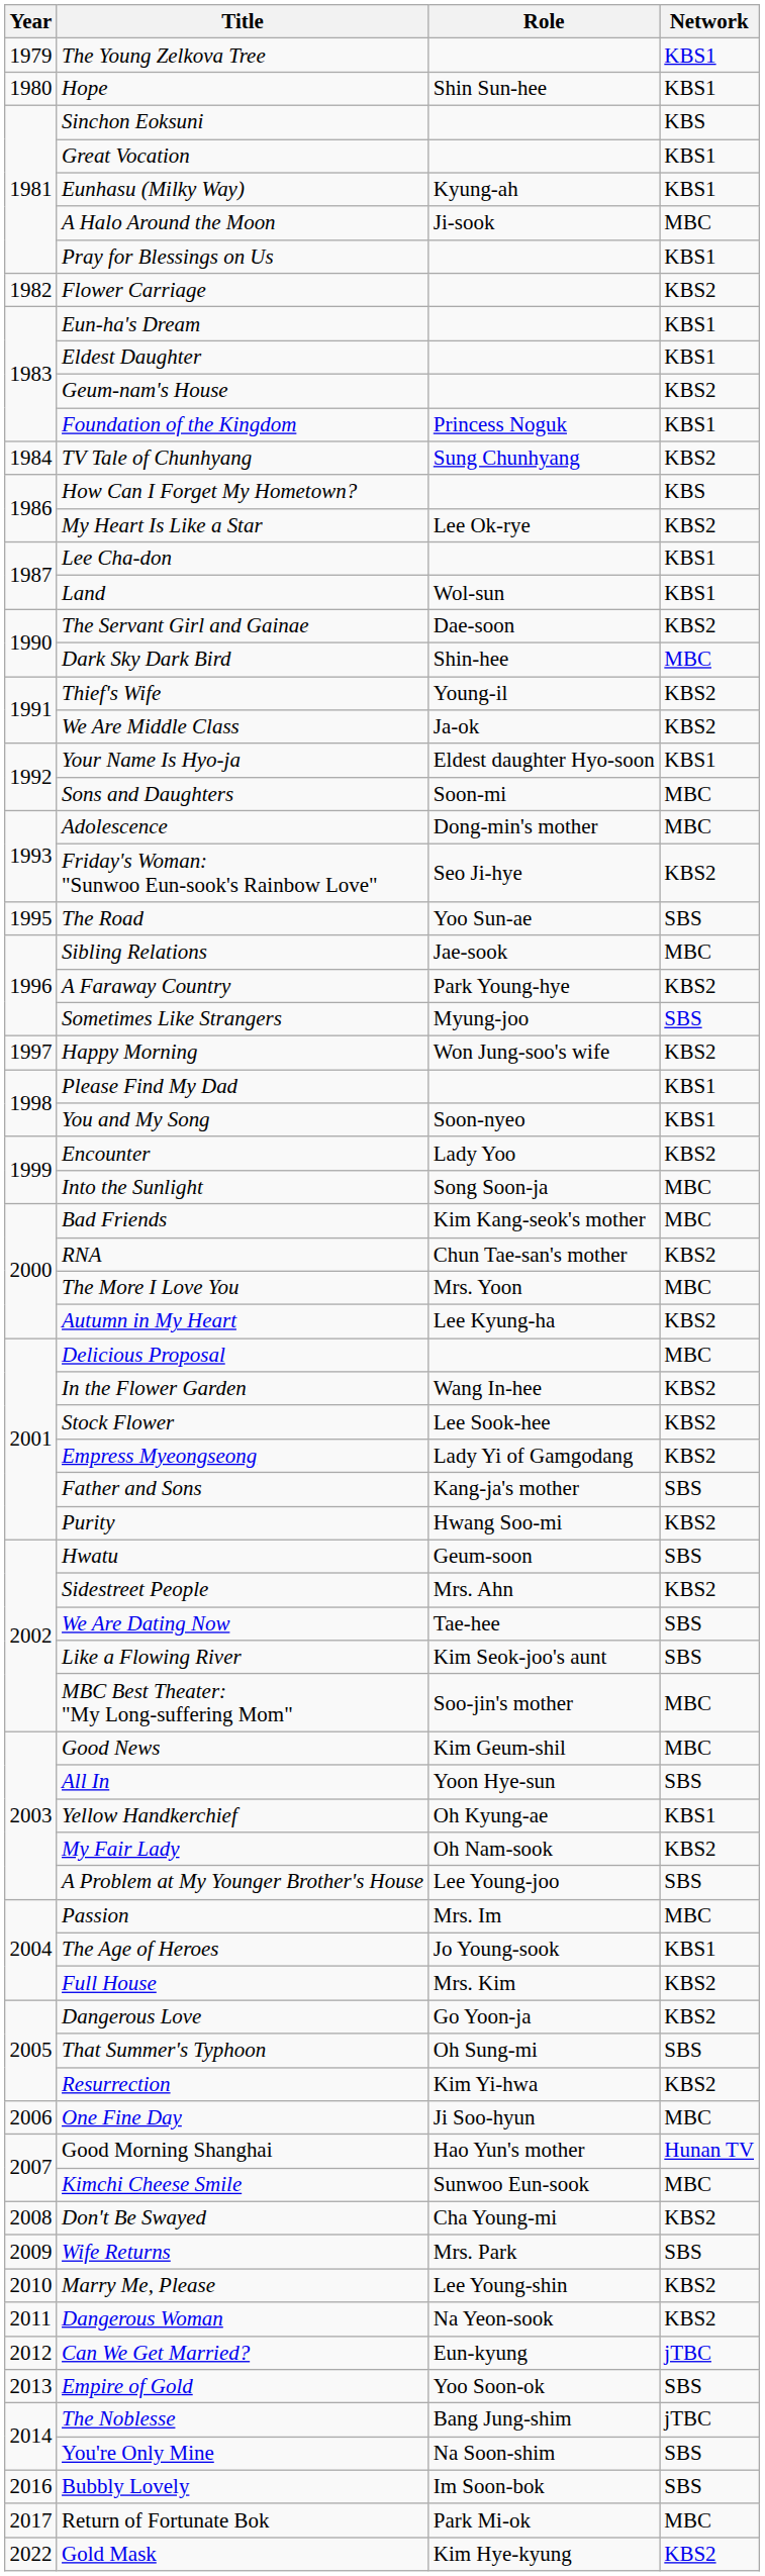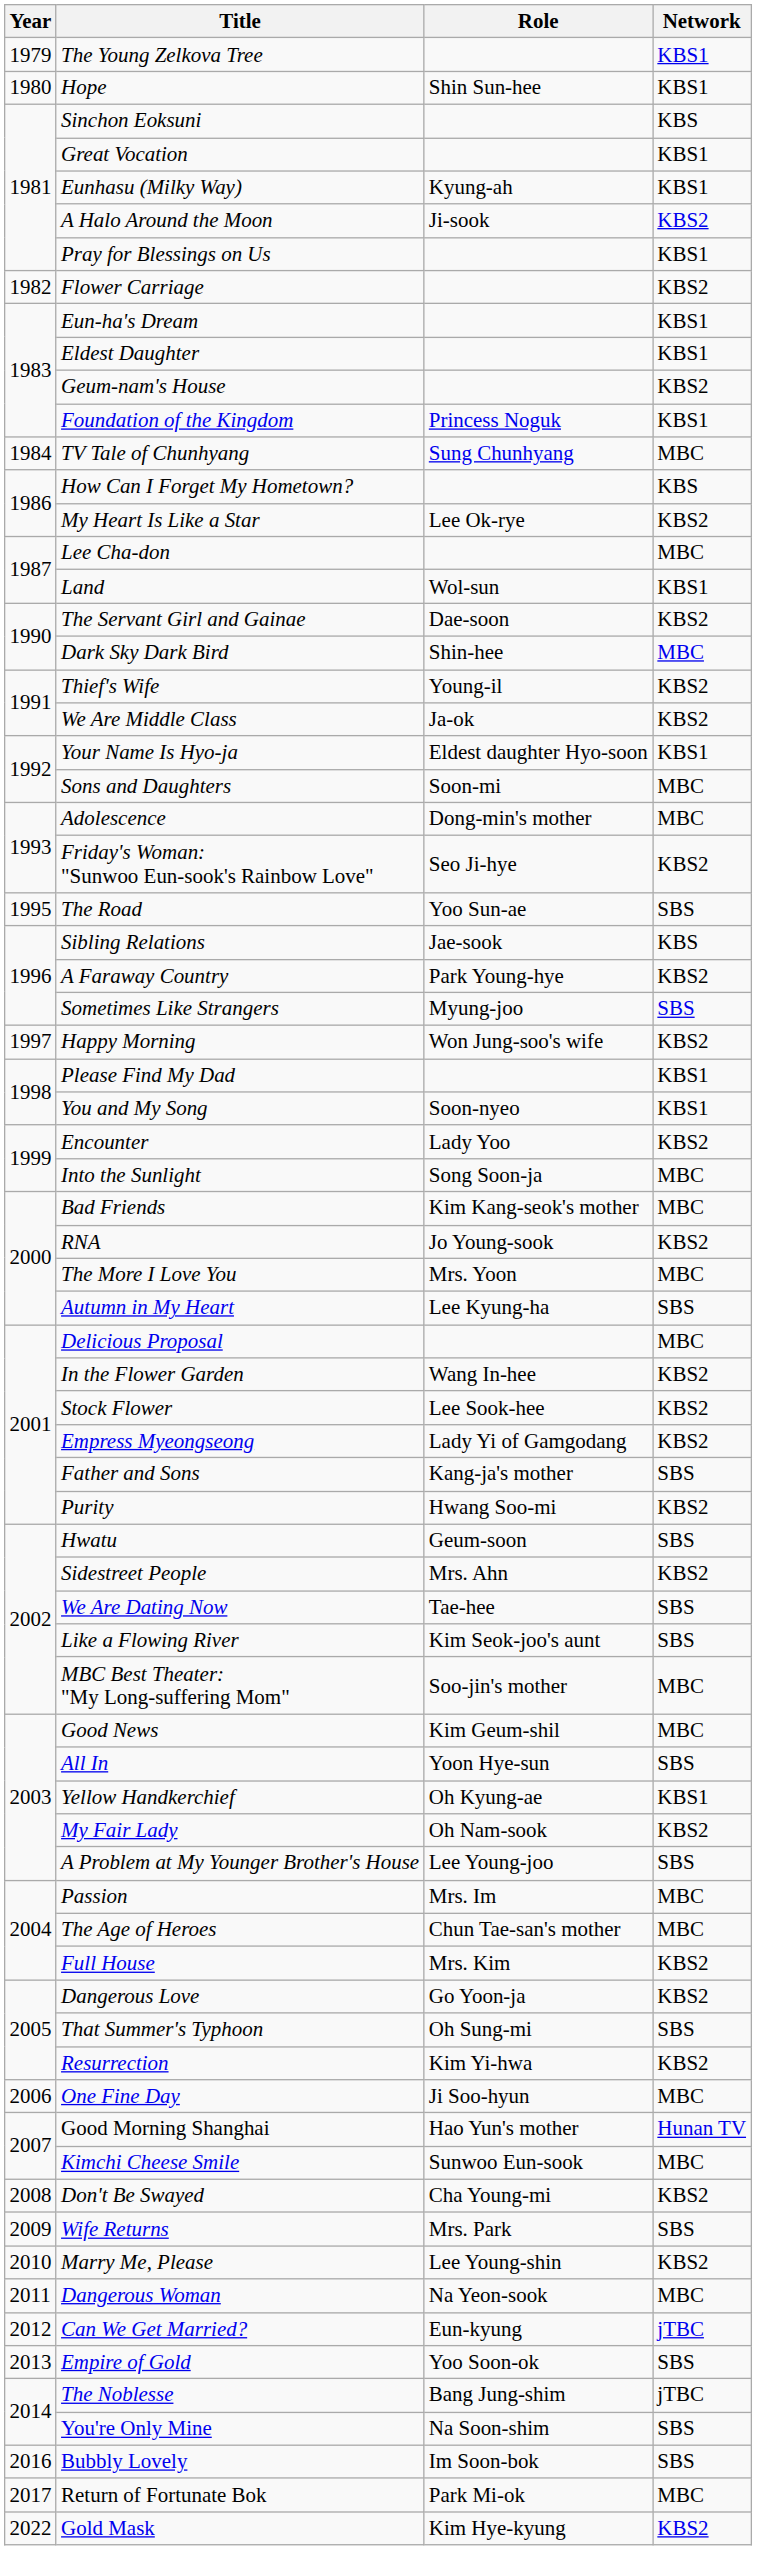A Halo Around the Moon | Network: MBC -> KBS2
TV Tale of Chunhyang | Network: KBS2 -> MBC
Lee Cha-don | Network: KBS1 -> MBC
Sibling Relations | Network: MBC -> KBS
RNA | Role: Chun Tae-san's mother -> Jo Young-sook
Autumn in My Heart | Network: KBS2 -> SBS
The Age of Heroes | Role: Jo Young-sook -> Chun Tae-san's mother
The Age of Heroes | Network: KBS1 -> MBC
Dangerous Woman | Network: KBS2 -> MBC
